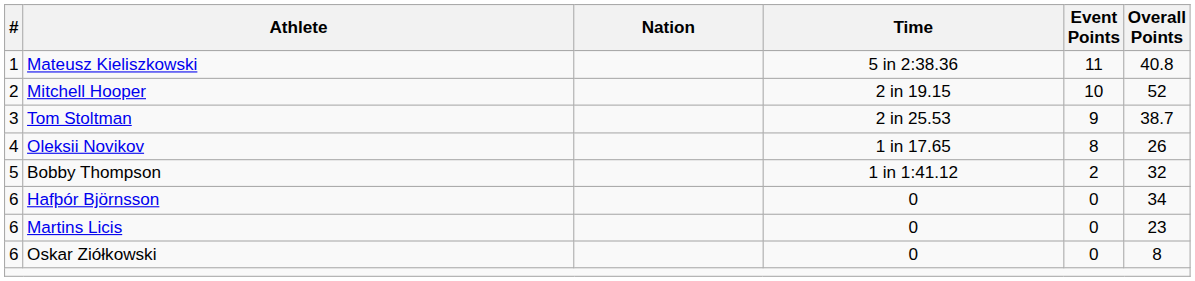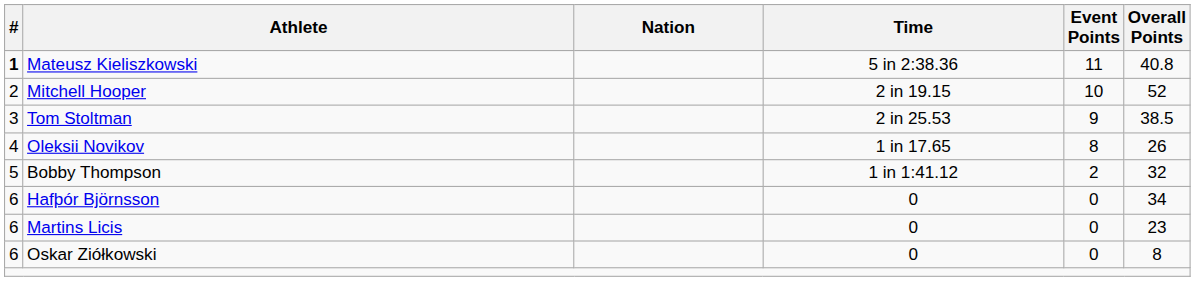Mateusz Kieliszkowski | #: normal -> bold
Tom Stoltman | Overall Points: 38.7 -> 38.5
